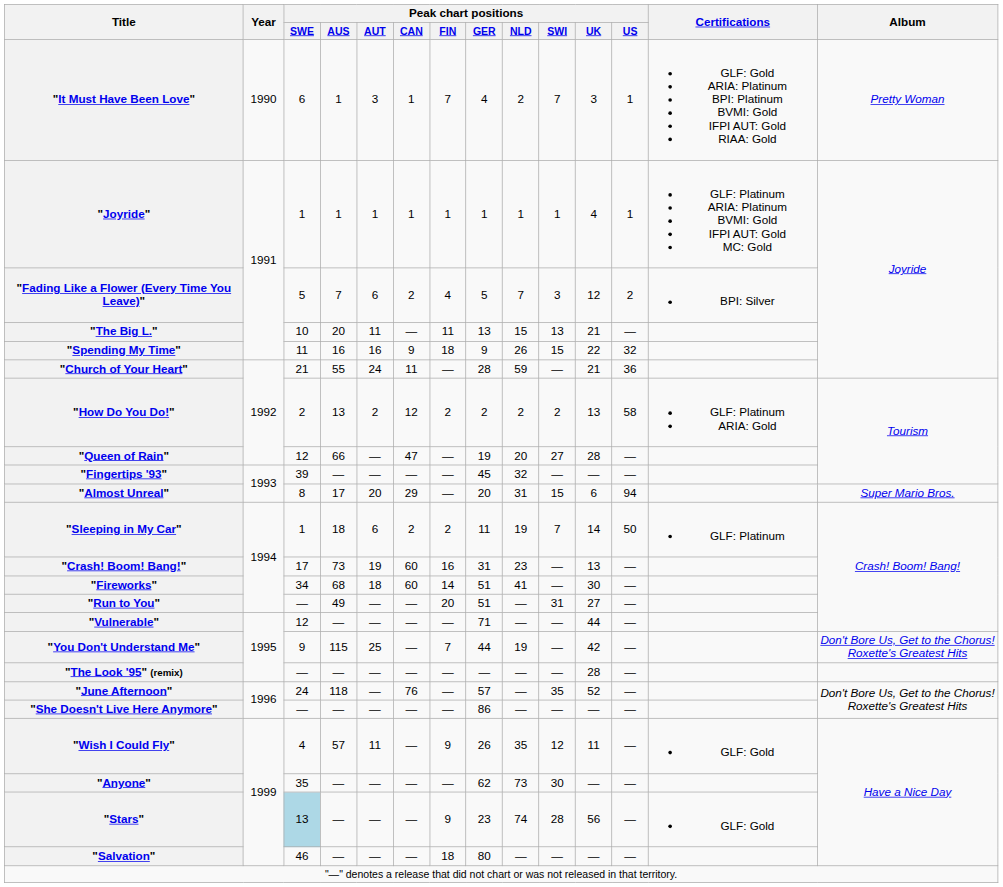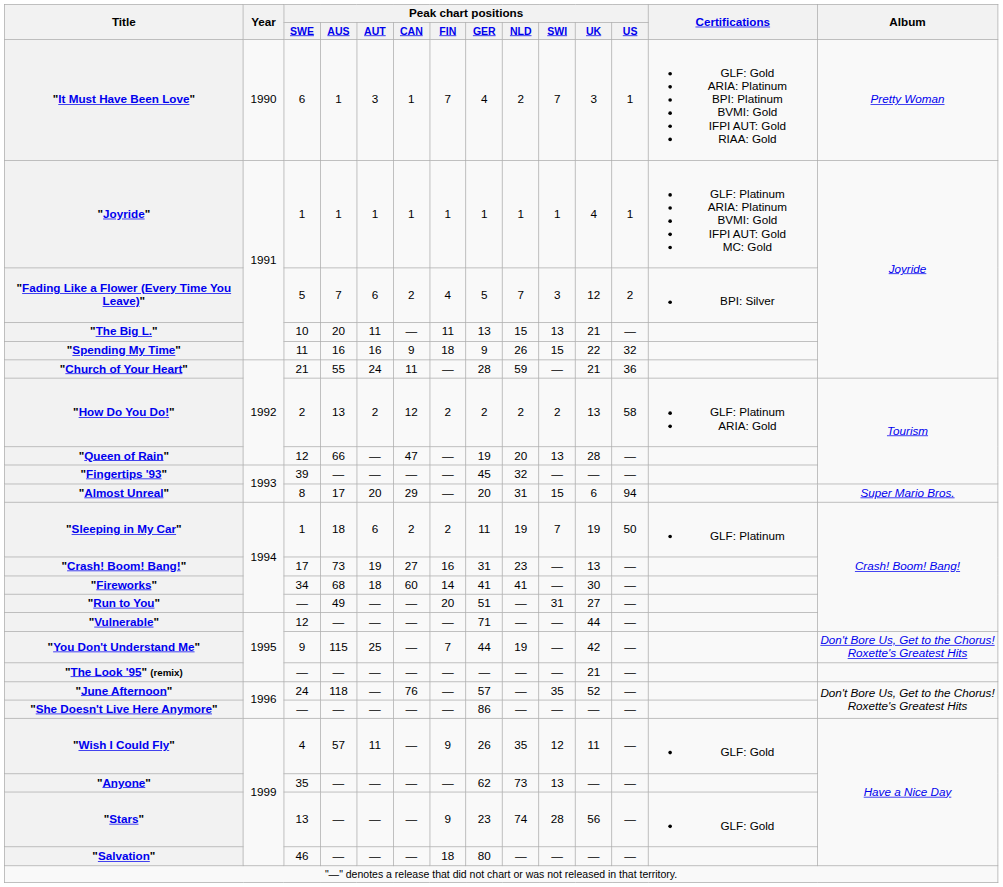"Queen of Rain" | Peak chart positions / SWI: 27 -> 13
"Sleeping in My Car" | Peak chart positions / UK: 14 -> 19
"Crash! Boom! Bang!" | Peak chart positions / CAN: 60 -> 27
"Fireworks" | Peak chart positions / GER: 51 -> 41
"The Look '95" (remix) | Peak chart positions / UK: 28 -> 21
"Anyone" | Peak chart positions / SWI: 30 -> 13
"Stars" | Peak chart positions / SWE: lightblue background -> no background
